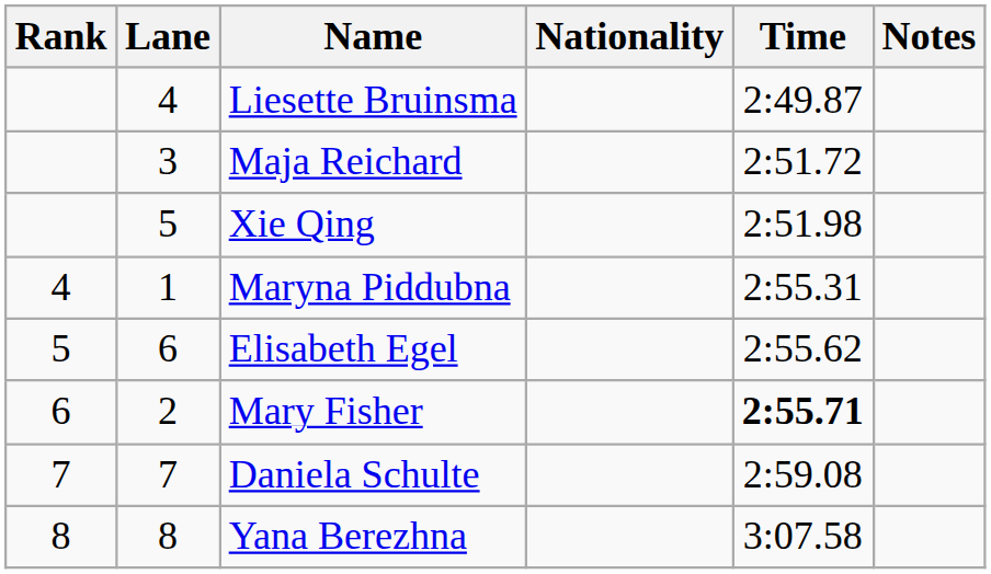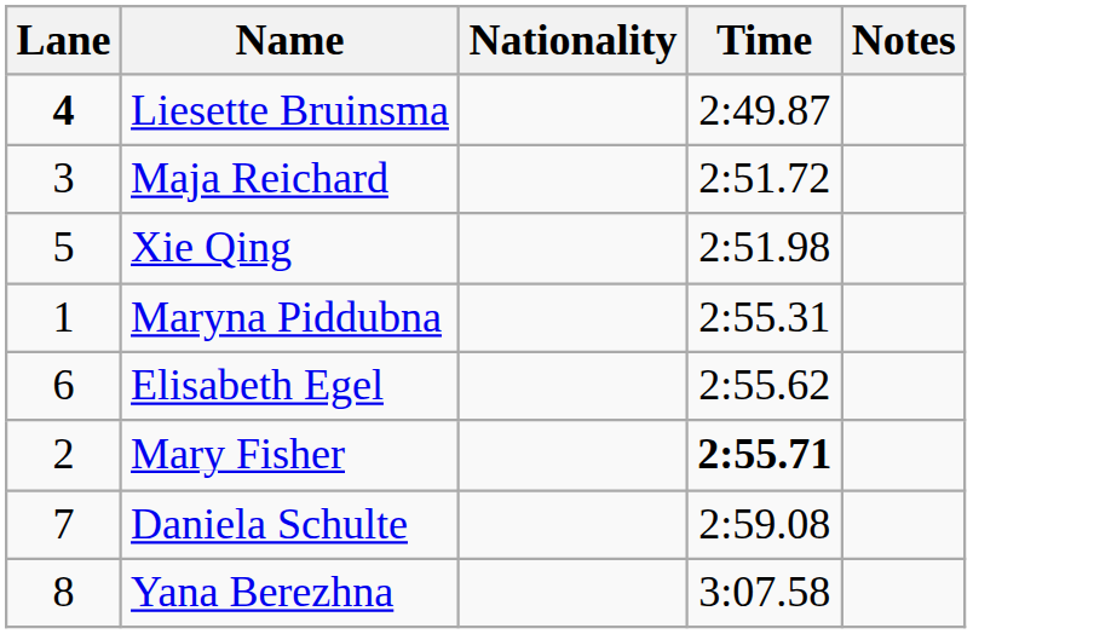- column: Rank | 4 | 5 | 6 | 7 | 8
Liesette Bruinsma | Lane: normal -> bold
